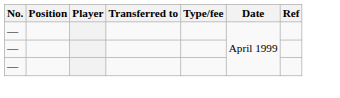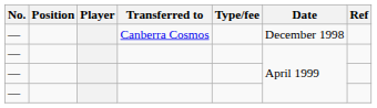+ row: — | Canberra Cosmos | December 1998
